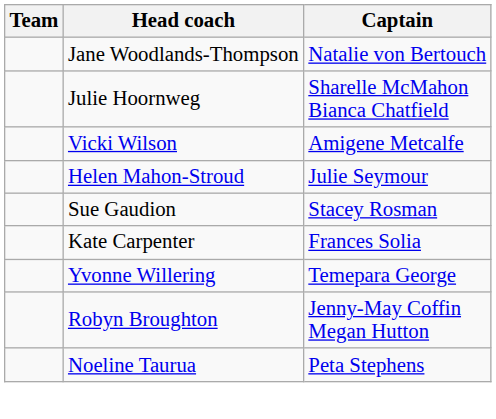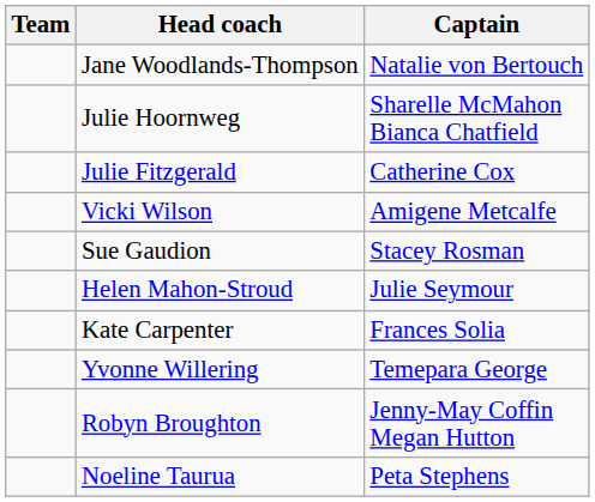+ row: Julie Fitzgerald | Catherine Cox
rows swapped: Sue Gaudion <-> Helen Mahon-Stroud
